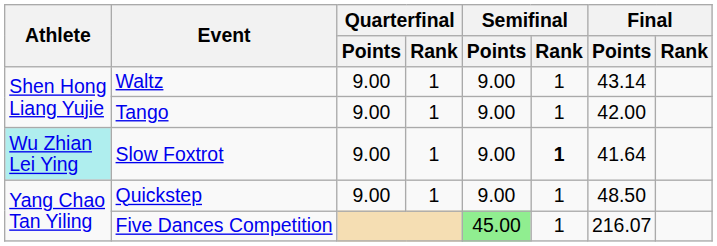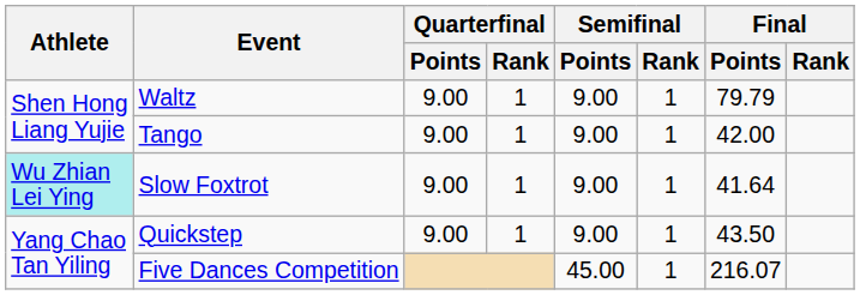Waltz | Final / Points: 43.14 -> 79.79
Slow Foxtrot | Semifinal / Rank: bold -> normal
Quickstep | Final / Points: 48.50 -> 43.50
Five Dances Competition | Semifinal / Points: lightgreen background -> no background
